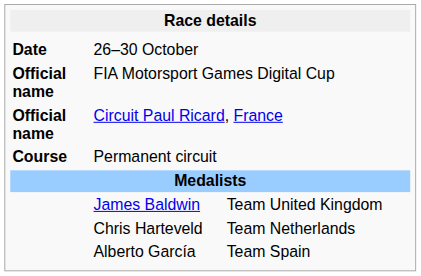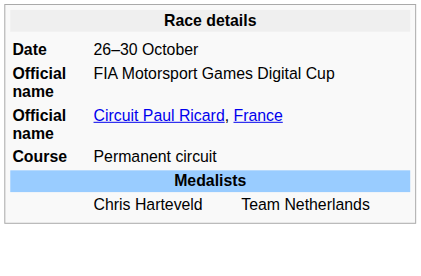- row: James Baldwin | Team United Kingdom
- row: Alberto García | Team Spain
